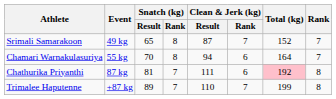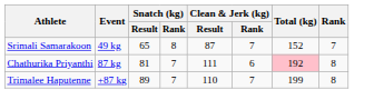- row: Chamari Warnakulasuriya | 55 kg | 70 | 8 | 94 | 6 | 164 | 7
